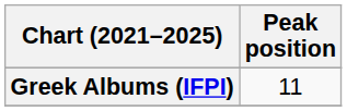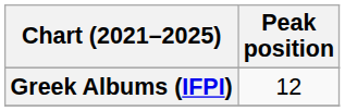Greek Albums (IFPI) | Peak position: 11 -> 12
